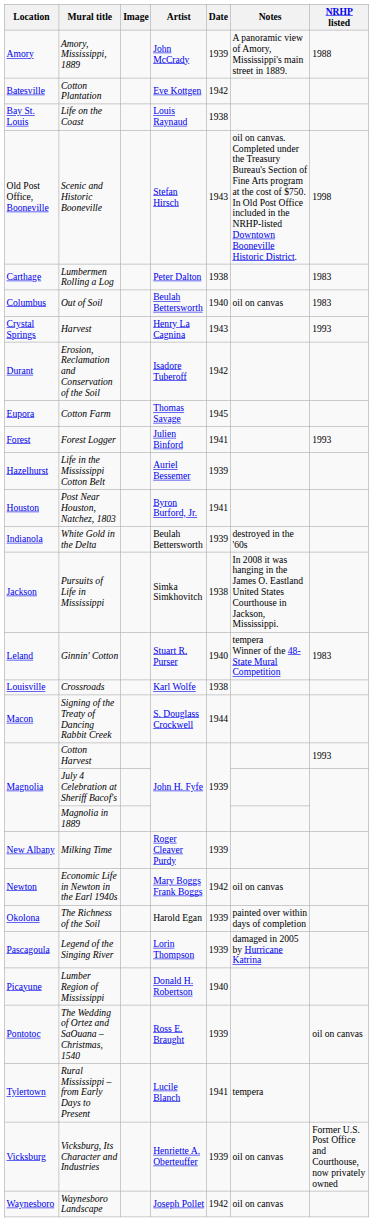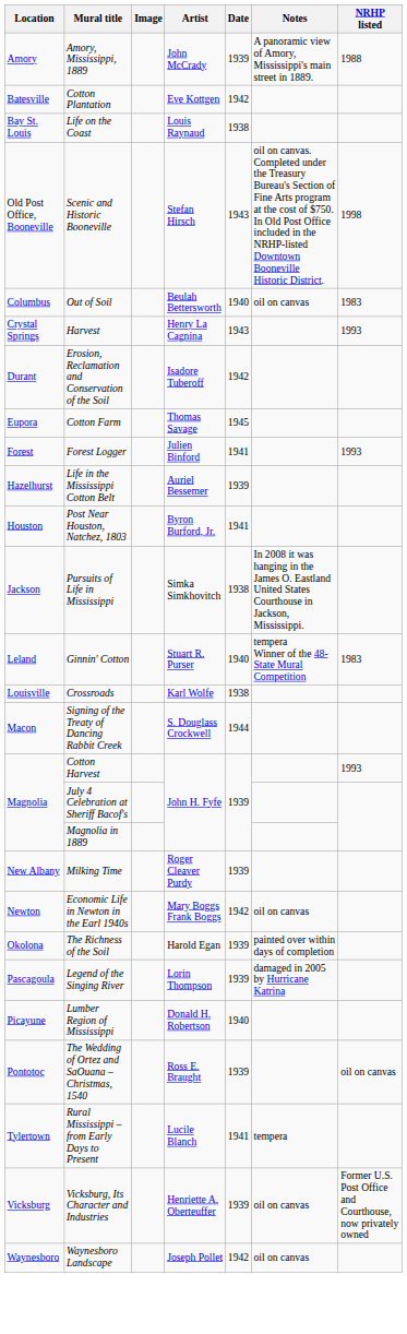- row: Carthage | Lumbermen Rolling a Log | Peter Dalton | 1938 | 1983
- row: Indianola | White Gold in the Delta | Beulah Bettersworth | 1939 | destroyed in the '60s
